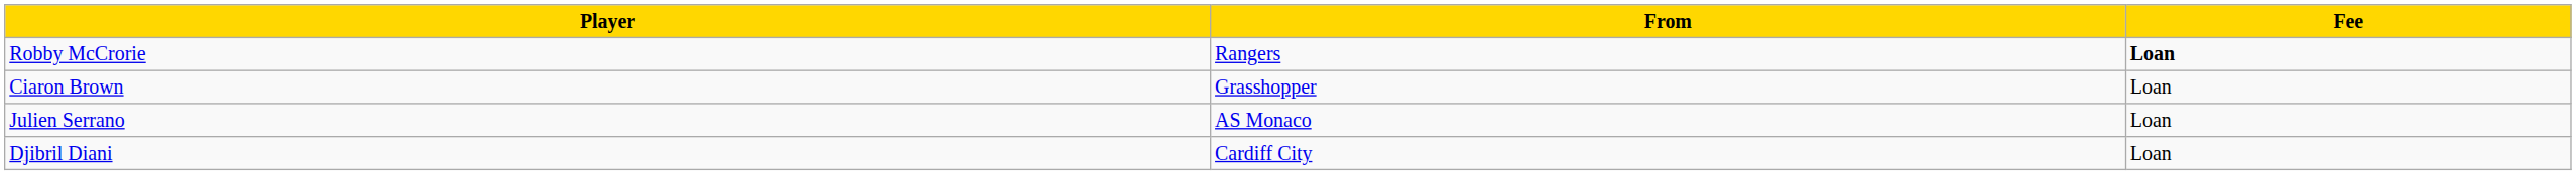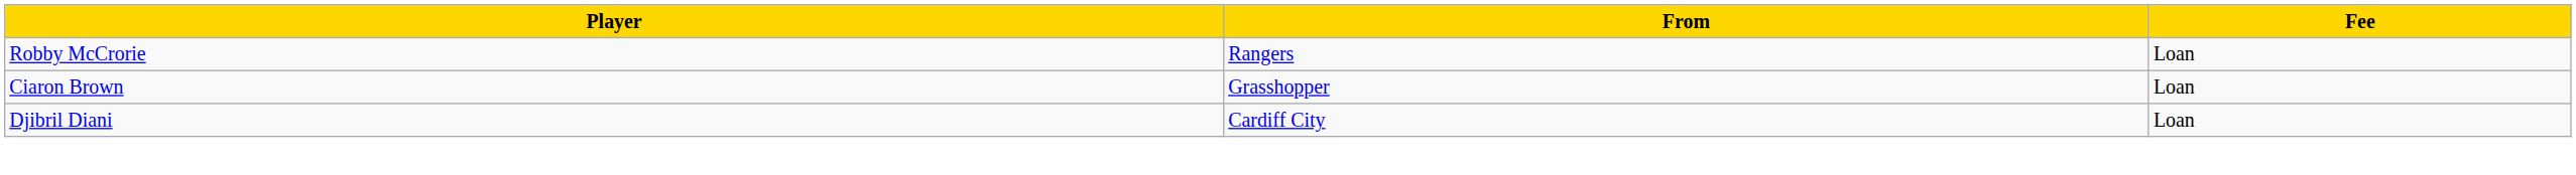Robby McCrorie | Fee: bold -> normal
- row: Julien Serrano | AS Monaco | Loan
